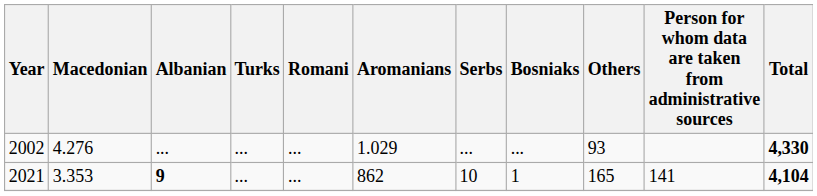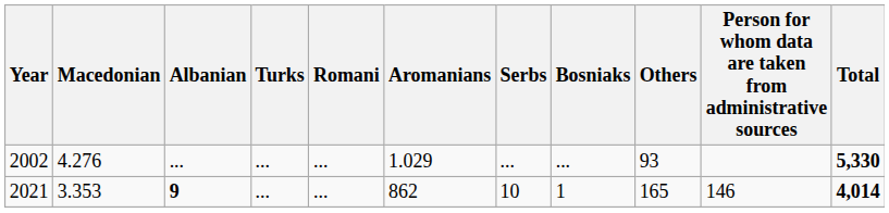2002 | Total: 4,330 -> 5,330
2021 | Person for whom data are taken from administrative sources: 141 -> 146
2021 | Total: 4,104 -> 4,014
